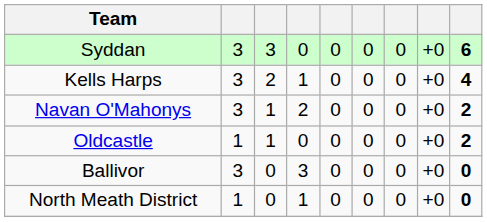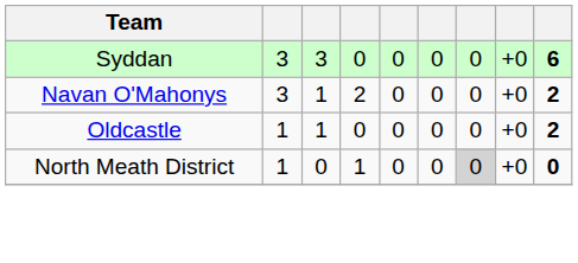- row: Kells Harps | 3 | 2 | 1 | 0 | 0 | 0 | +0 | 4
- row: Ballivor | 3 | 0 | 3 | 0 | 0 | 0 | +0 | 0
North Meath District | column 7: no background -> lightgrey background
